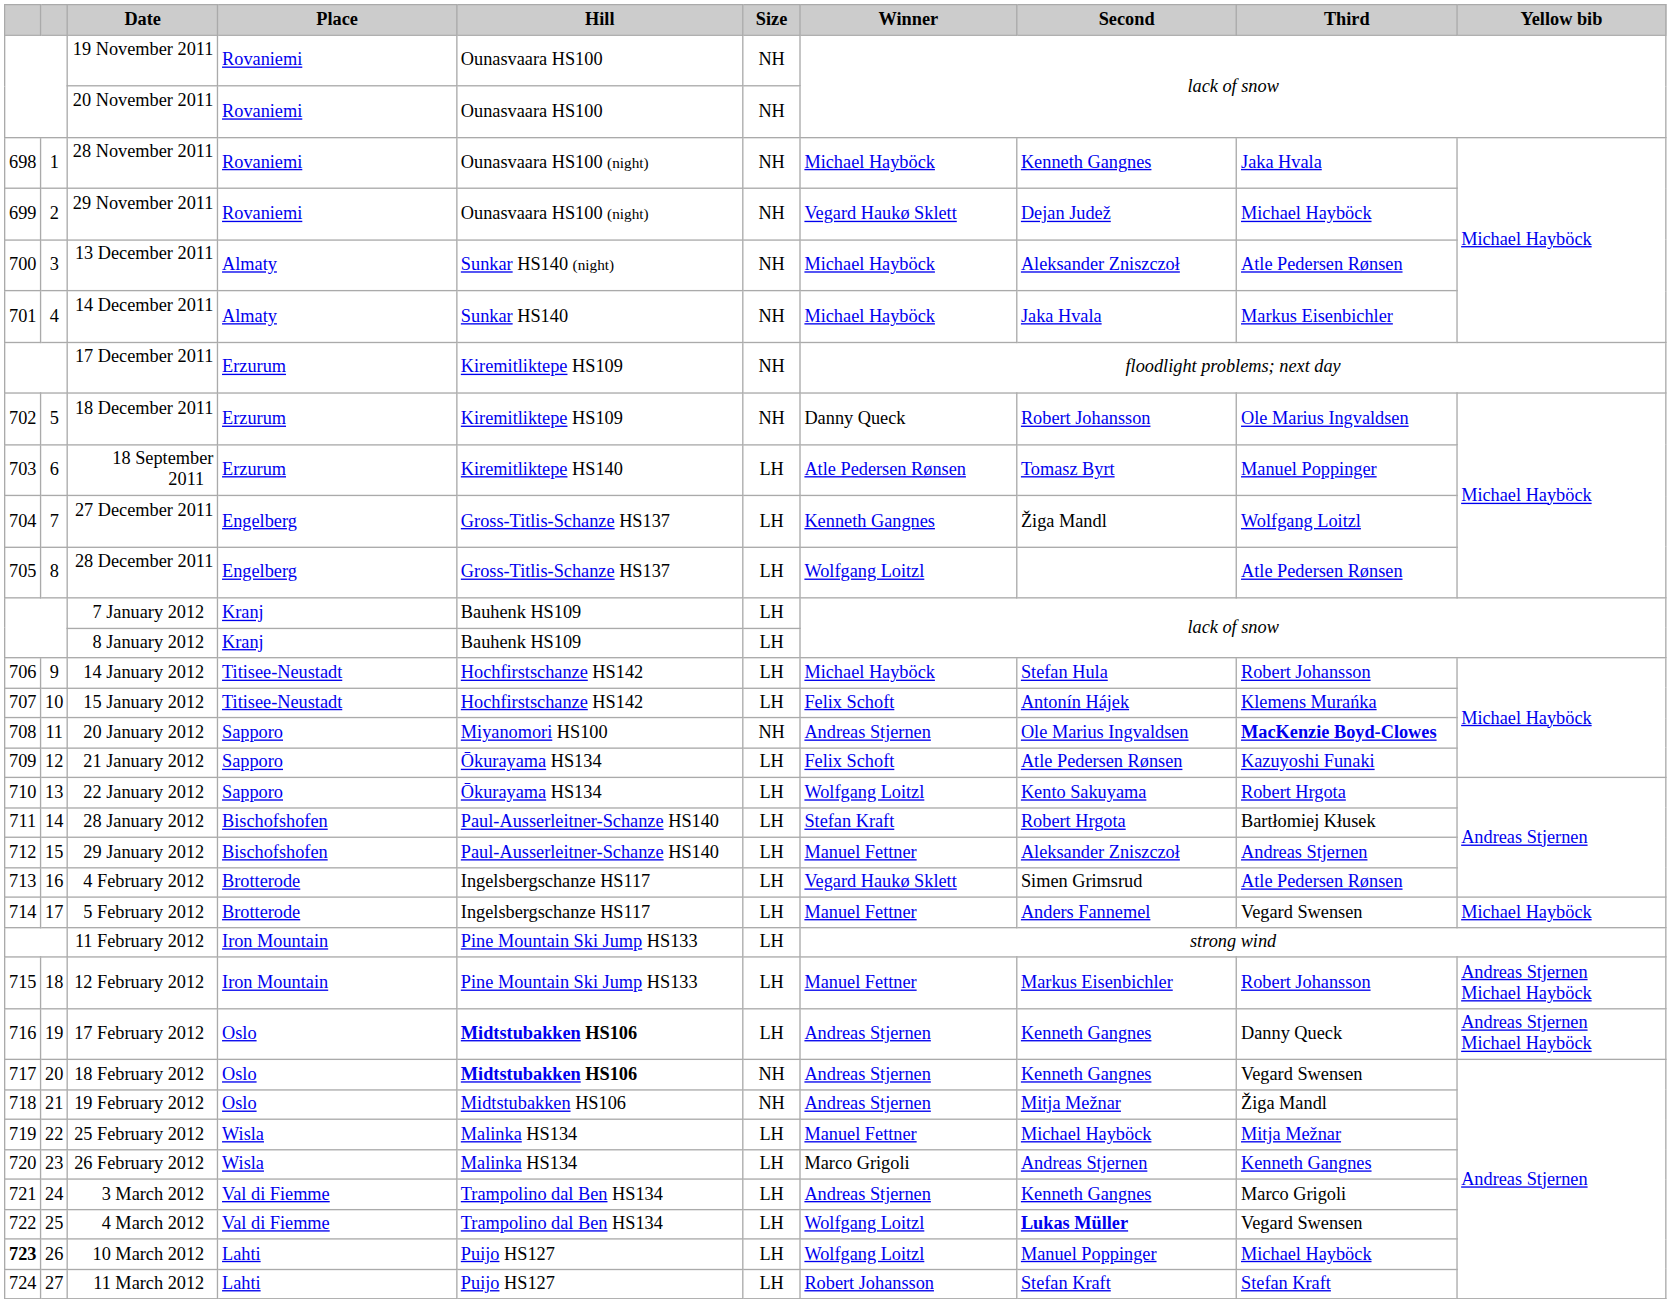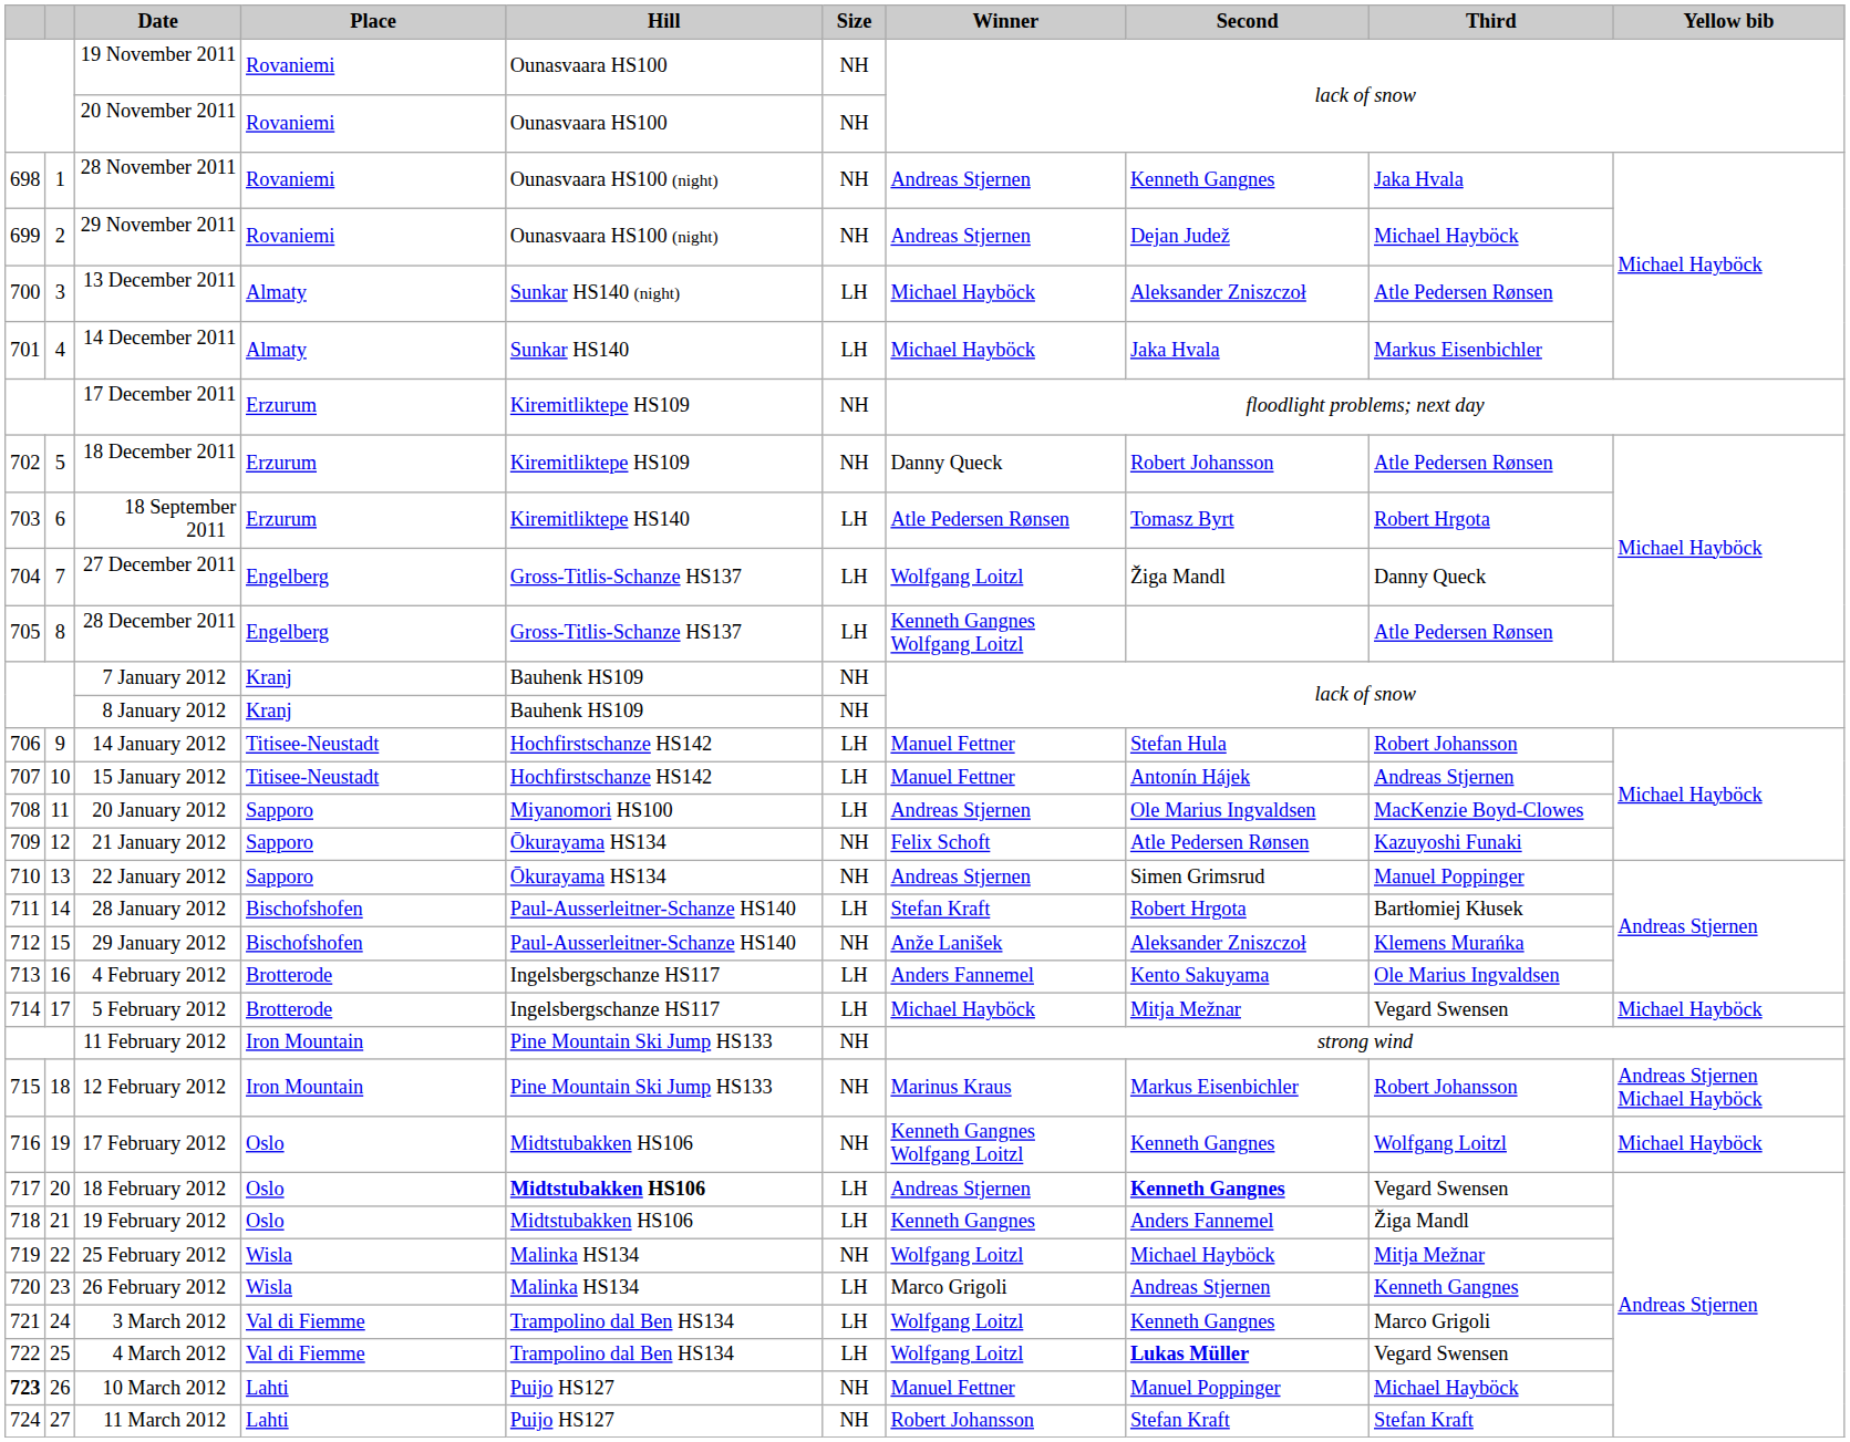28 November 2011 | Winner: Michael Hayböck -> Andreas Stjernen
29 November 2011 | Winner: Vegard Haukø Sklett -> Andreas Stjernen
13 December 2011 | Size: NH -> LH
14 December 2011 | Size: NH -> LH
18 December 2011 | Third: Ole Marius Ingvaldsen -> Atle Pedersen Rønsen
18 September 2011 | Third: Manuel Poppinger -> Robert Hrgota
27 December 2011 | Winner: Kenneth Gangnes -> Wolfgang Loitzl
27 December 2011 | Third: Wolfgang Loitzl -> Danny Queck
28 December 2011 | Winner: Wolfgang Loitzl -> Kenneth Gangnes Wolfgang Loitzl
7 January 2012 | Size: LH -> NH
8 January 2012 | Size: LH -> NH
14 January 2012 | Winner: Michael Hayböck -> Manuel Fettner
15 January 2012 | Winner: Felix Schoft -> Manuel Fettner
15 January 2012 | Third: Klemens Murańka -> Andreas Stjernen
20 January 2012 | Size: NH -> LH
20 January 2012 | Third: bold -> normal
21 January 2012 | Size: LH -> NH
22 January 2012 | Size: LH -> NH
22 January 2012 | Winner: Wolfgang Loitzl -> Andreas Stjernen
22 January 2012 | Second: Kento Sakuyama -> Simen Grimsrud
22 January 2012 | Third: Robert Hrgota -> Manuel Poppinger
29 January 2012 | Size: LH -> NH
29 January 2012 | Winner: Manuel Fettner -> Anže Lanišek
29 January 2012 | Third: Andreas Stjernen -> Klemens Murańka
4 February 2012 | Winner: Vegard Haukø Sklett -> Anders Fannemel
4 February 2012 | Second: Simen Grimsrud -> Kento Sakuyama
4 February 2012 | Third: Atle Pedersen Rønsen -> Ole Marius Ingvaldsen
5 February 2012 | Winner: Manuel Fettner -> Michael Hayböck
5 February 2012 | Second: Anders Fannemel -> Mitja Mežnar
11 February 2012 | Size: LH -> NH
12 February 2012 | Size: LH -> NH
12 February 2012 | Winner: Manuel Fettner -> Marinus Kraus
17 February 2012 | Hill: bold -> normal
17 February 2012 | Size: LH -> NH
17 February 2012 | Winner: Andreas Stjernen -> Kenneth Gangnes Wolfgang Loitzl
17 February 2012 | Third: Danny Queck -> Wolfgang Loitzl
17 February 2012 | Yellow bib: Andreas Stjernen Michael Hayböck -> Michael Hayböck
18 February 2012 | Size: NH -> LH
18 February 2012 | Second: normal -> bold
19 February 2012 | Size: NH -> LH
19 February 2012 | Winner: Andreas Stjernen -> Kenneth Gangnes
19 February 2012 | Second: Mitja Mežnar -> Anders Fannemel
25 February 2012 | Size: LH -> NH
25 February 2012 | Winner: Manuel Fettner -> Wolfgang Loitzl
3 March 2012 | Winner: Andreas Stjernen -> Wolfgang Loitzl
10 March 2012 | Size: LH -> NH
10 March 2012 | Winner: Wolfgang Loitzl -> Manuel Fettner
11 March 2012 | Size: LH -> NH
